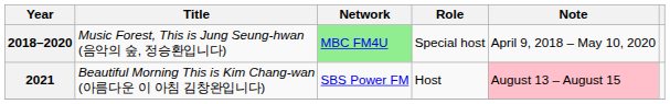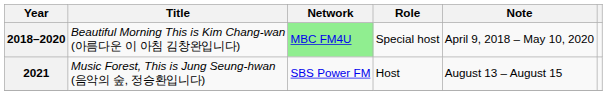2018–2020 | Title: Music Forest, This is Jung Seung-hwan (음악의 숲, 정승환입니다) -> Beautiful Morning This is Kim Chang-wan (아름다운 이 아침 김창완입니다)
2021 | Title: Beautiful Morning This is Kim Chang-wan (아름다운 이 아침 김창완입니다) -> Music Forest, This is Jung Seung-hwan (음악의 숲, 정승환입니다)
2021 | Note: pink background -> no background
